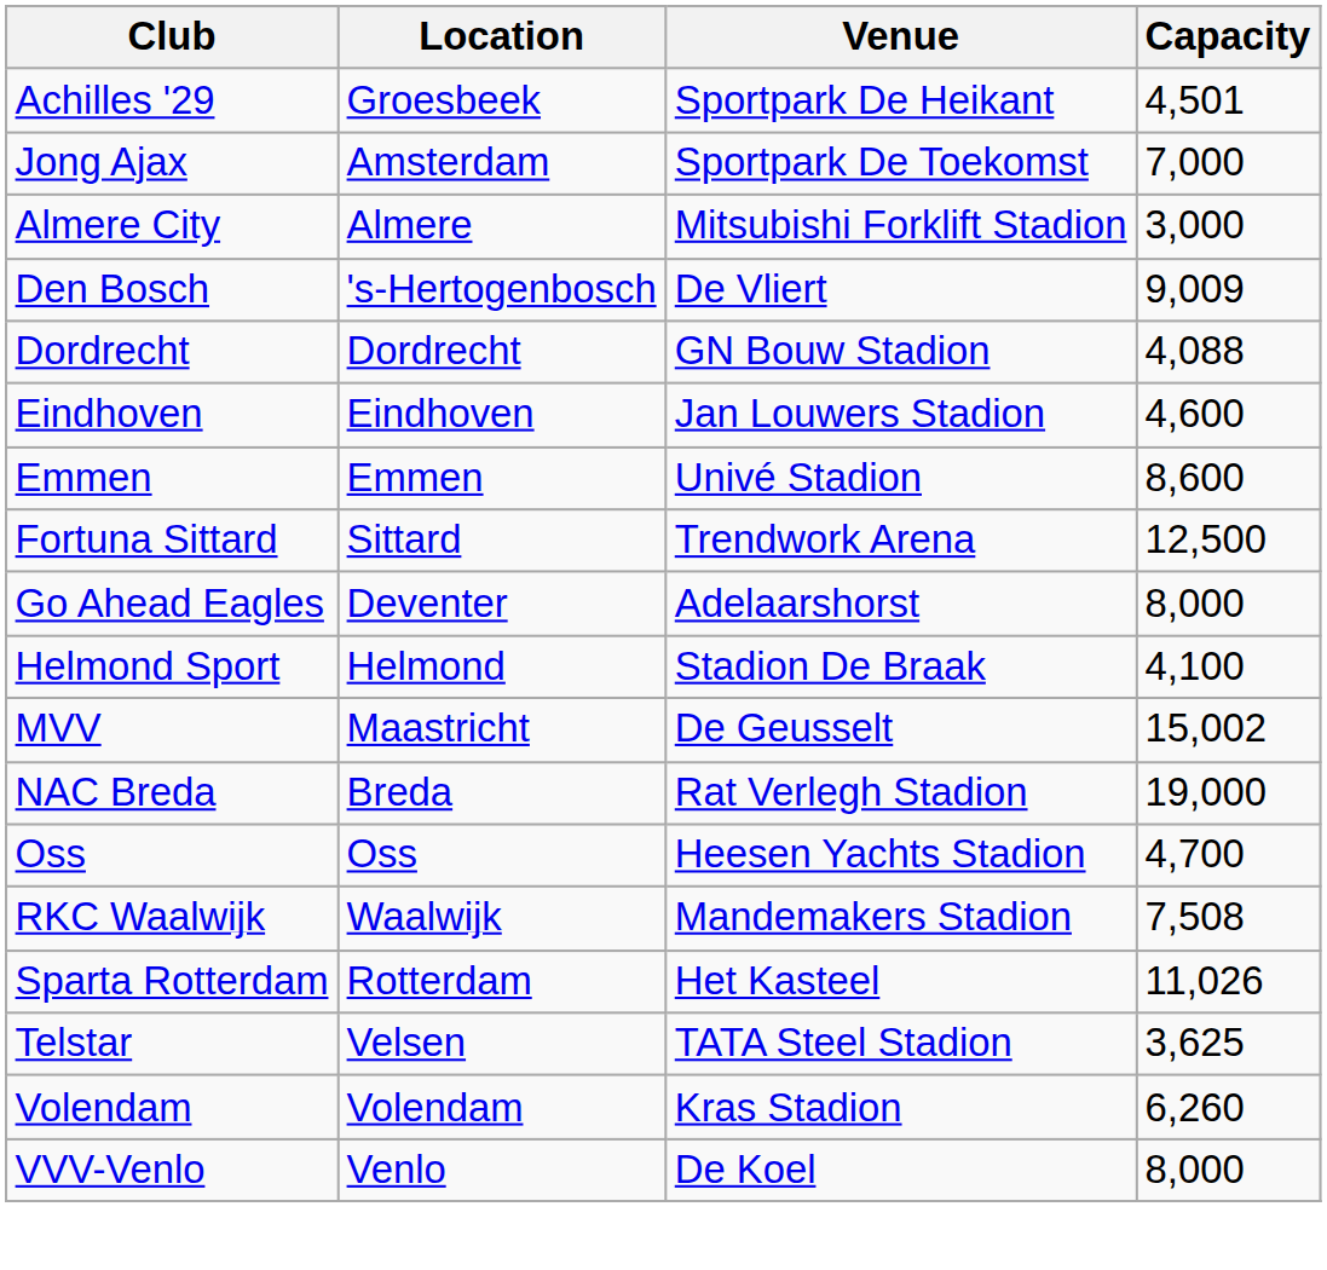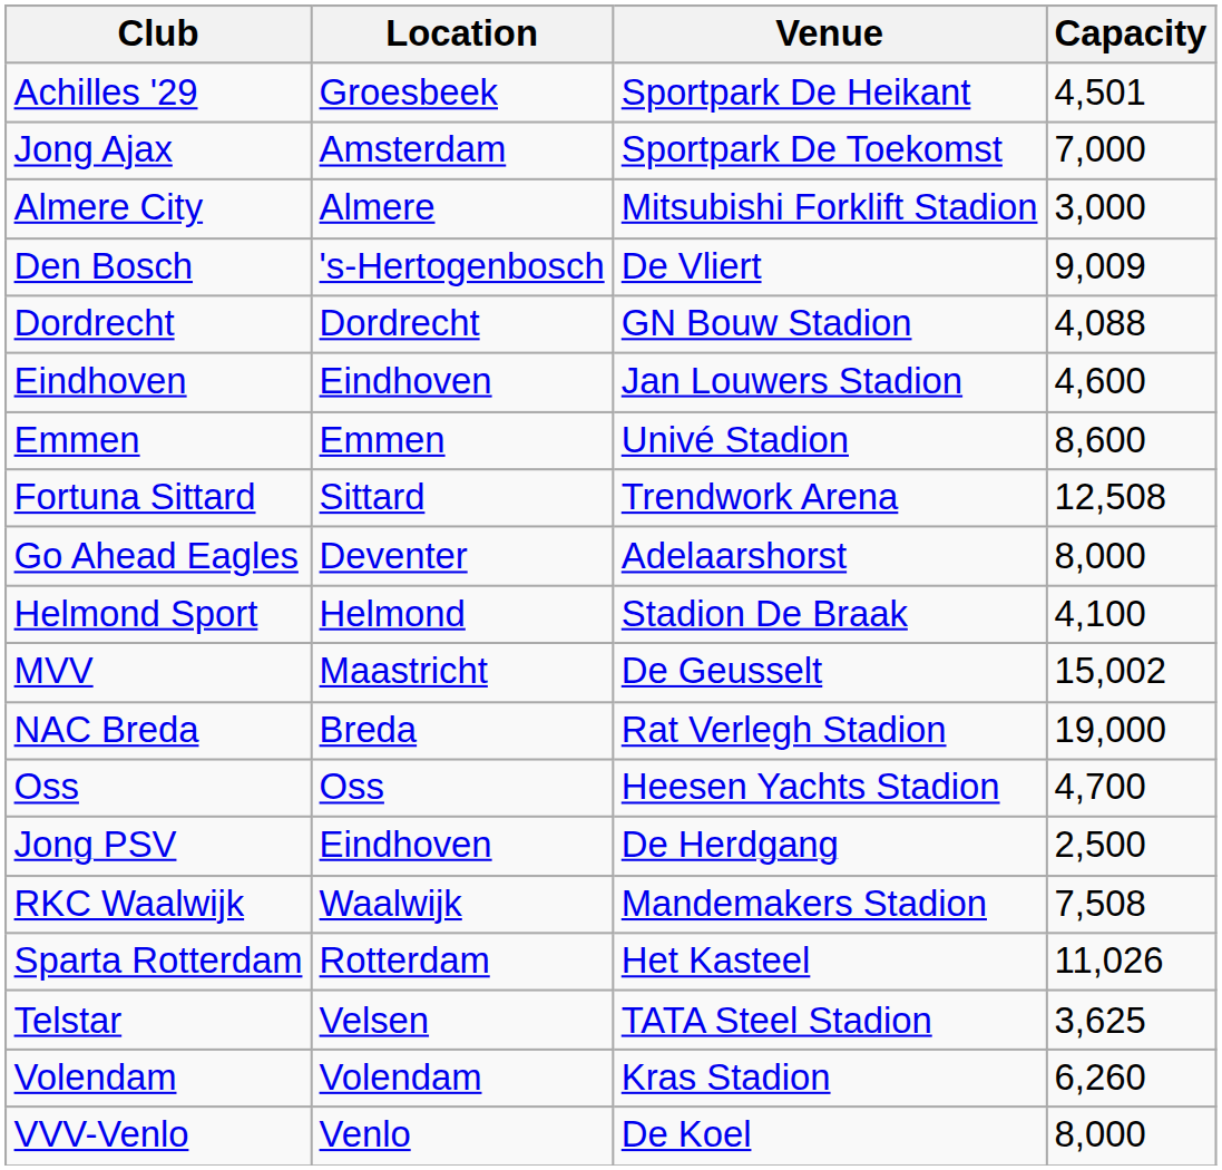Fortuna Sittard | Capacity: 12,500 -> 12,508
+ row: Jong PSV | Eindhoven | De Herdgang | 2,500
